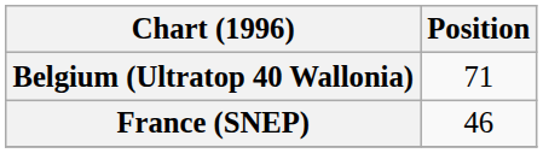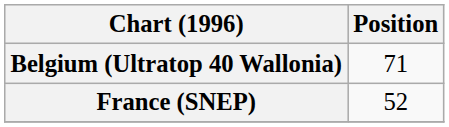France (SNEP) | Position: 46 -> 52
